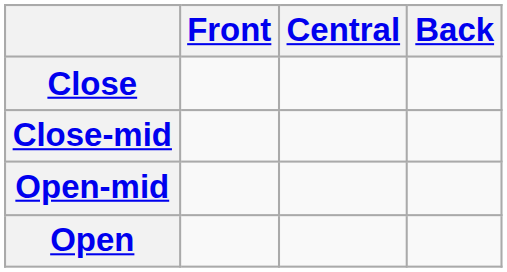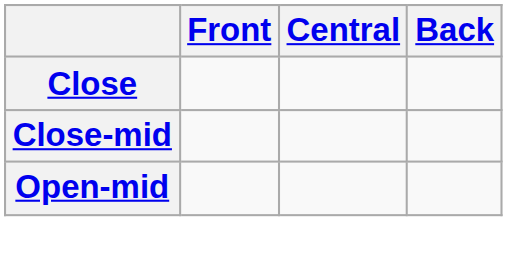- row: Open
